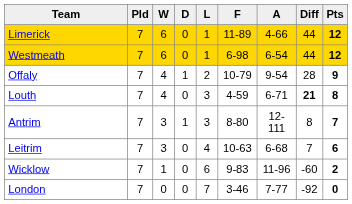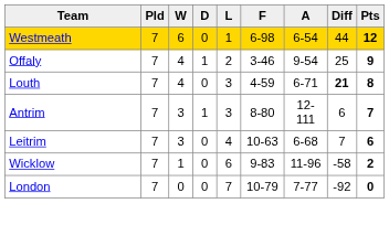- row: Limerick | 7 | 6 | 0 | 1 | 11-89 | 4-66 | 44 | 12
Offaly | F: 10-79 -> 3-46
Offaly | Diff: 28 -> 25
Antrim | Diff: 8 -> 6
Wicklow | Diff: -60 -> -58
London | F: 3-46 -> 10-79
